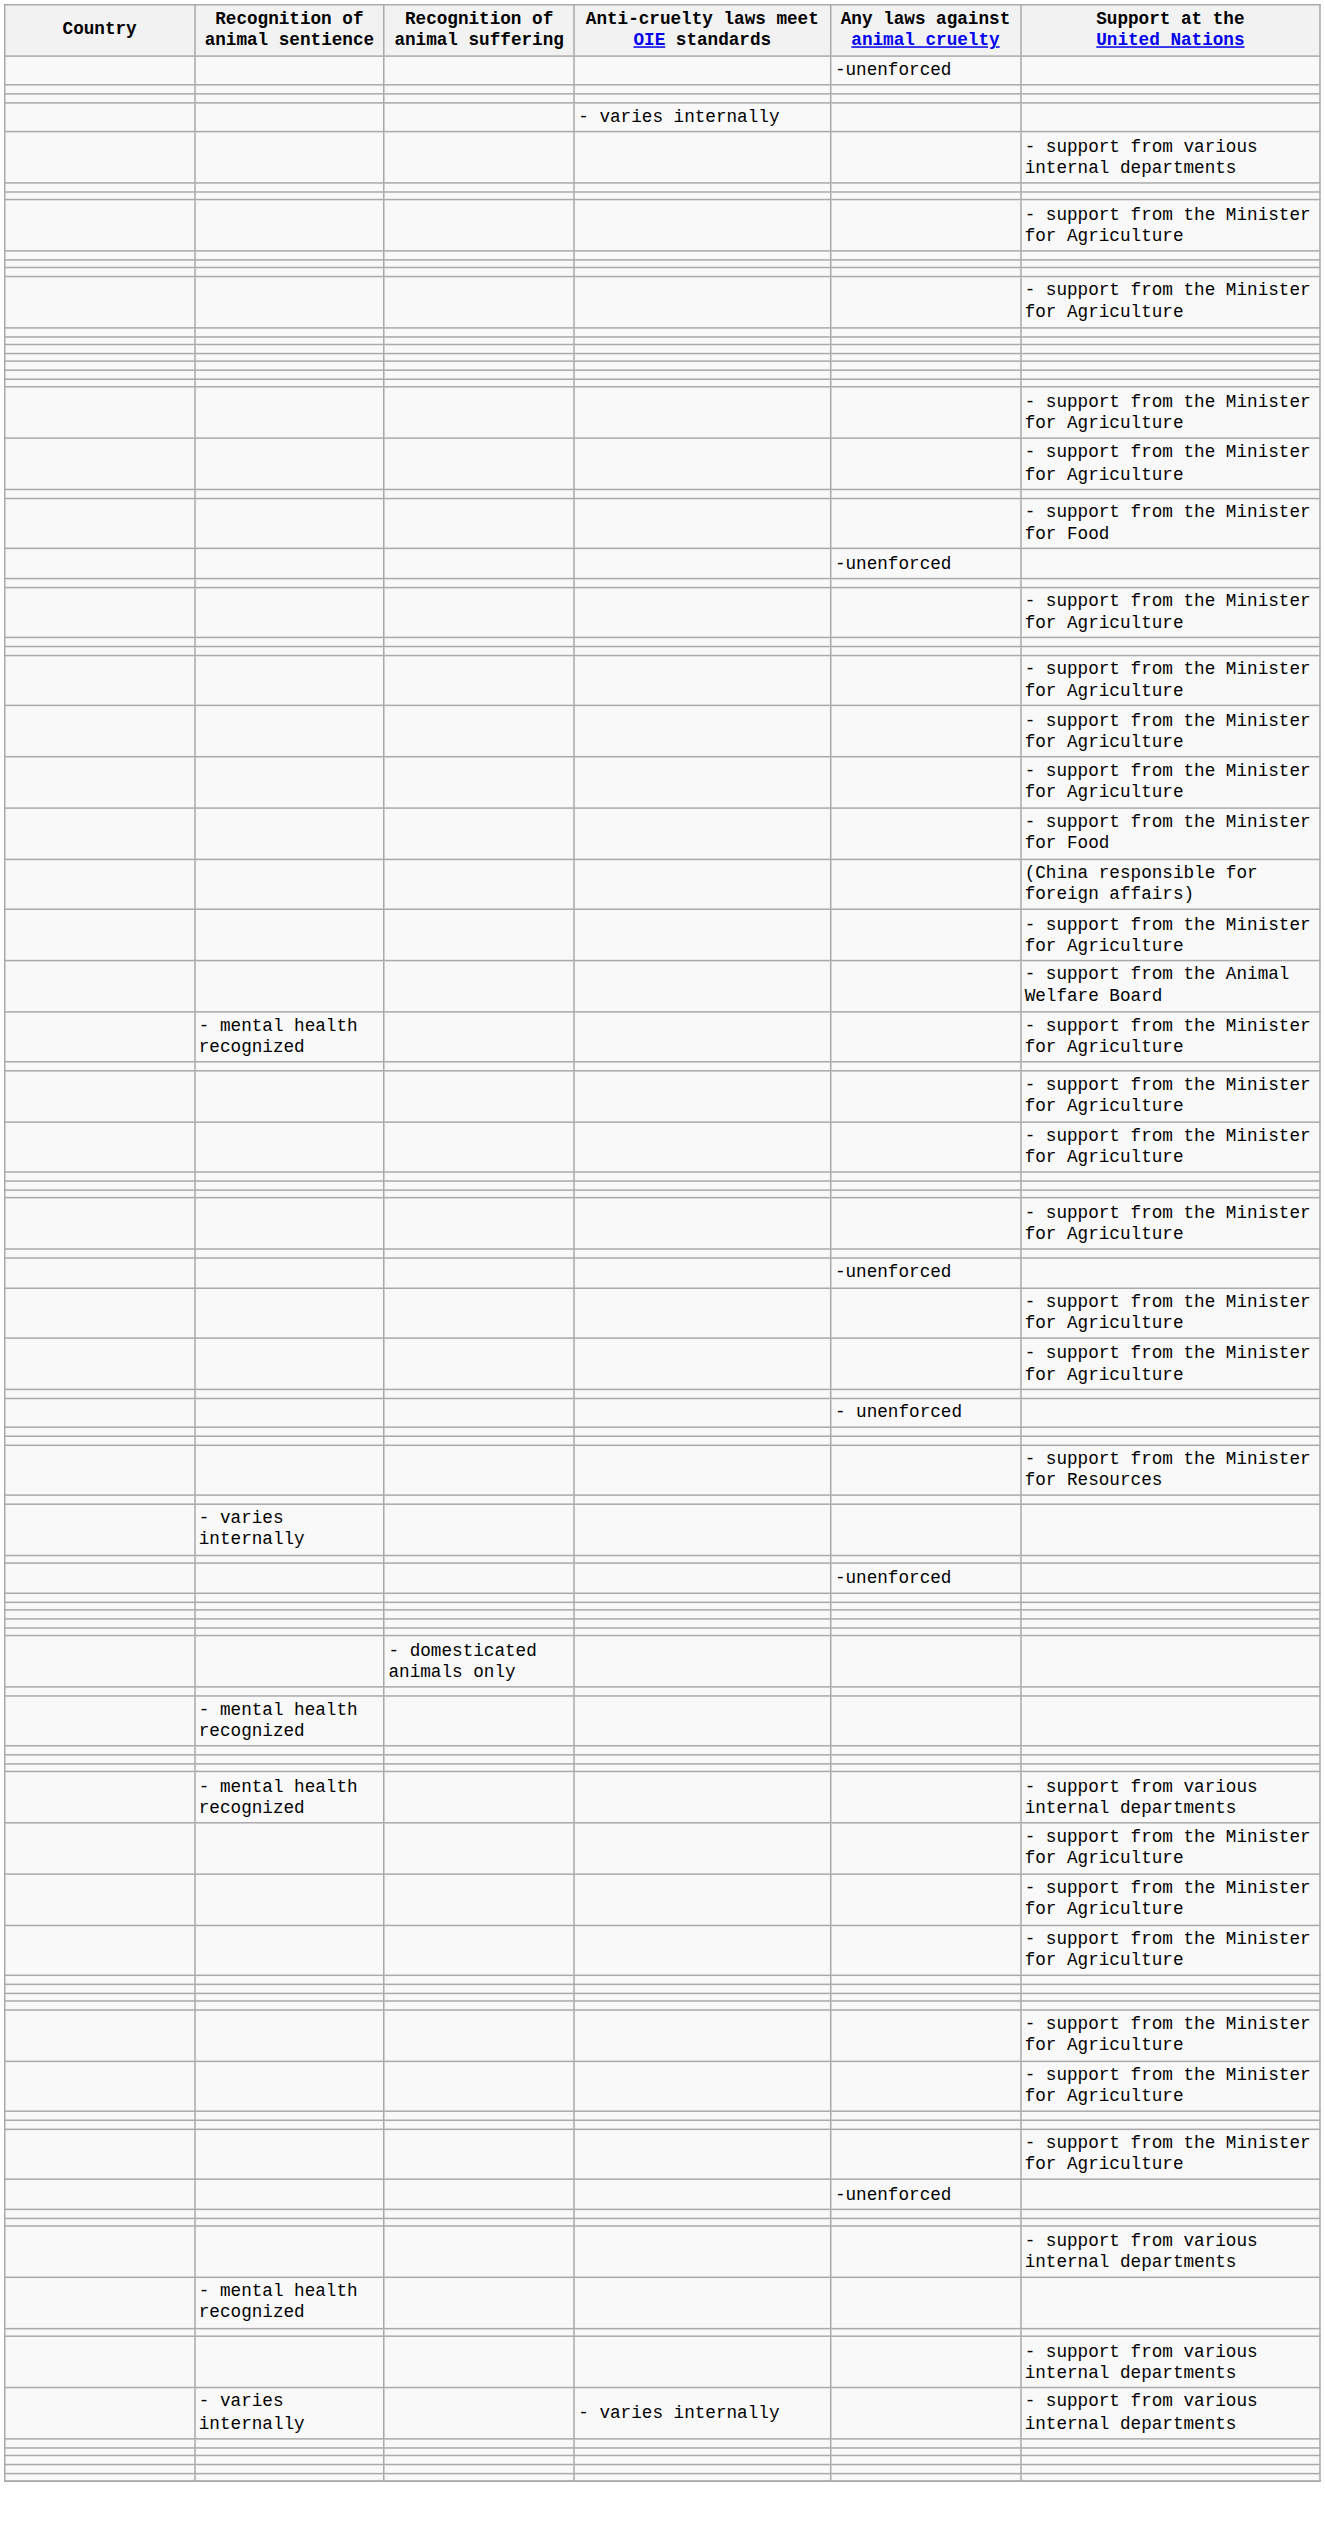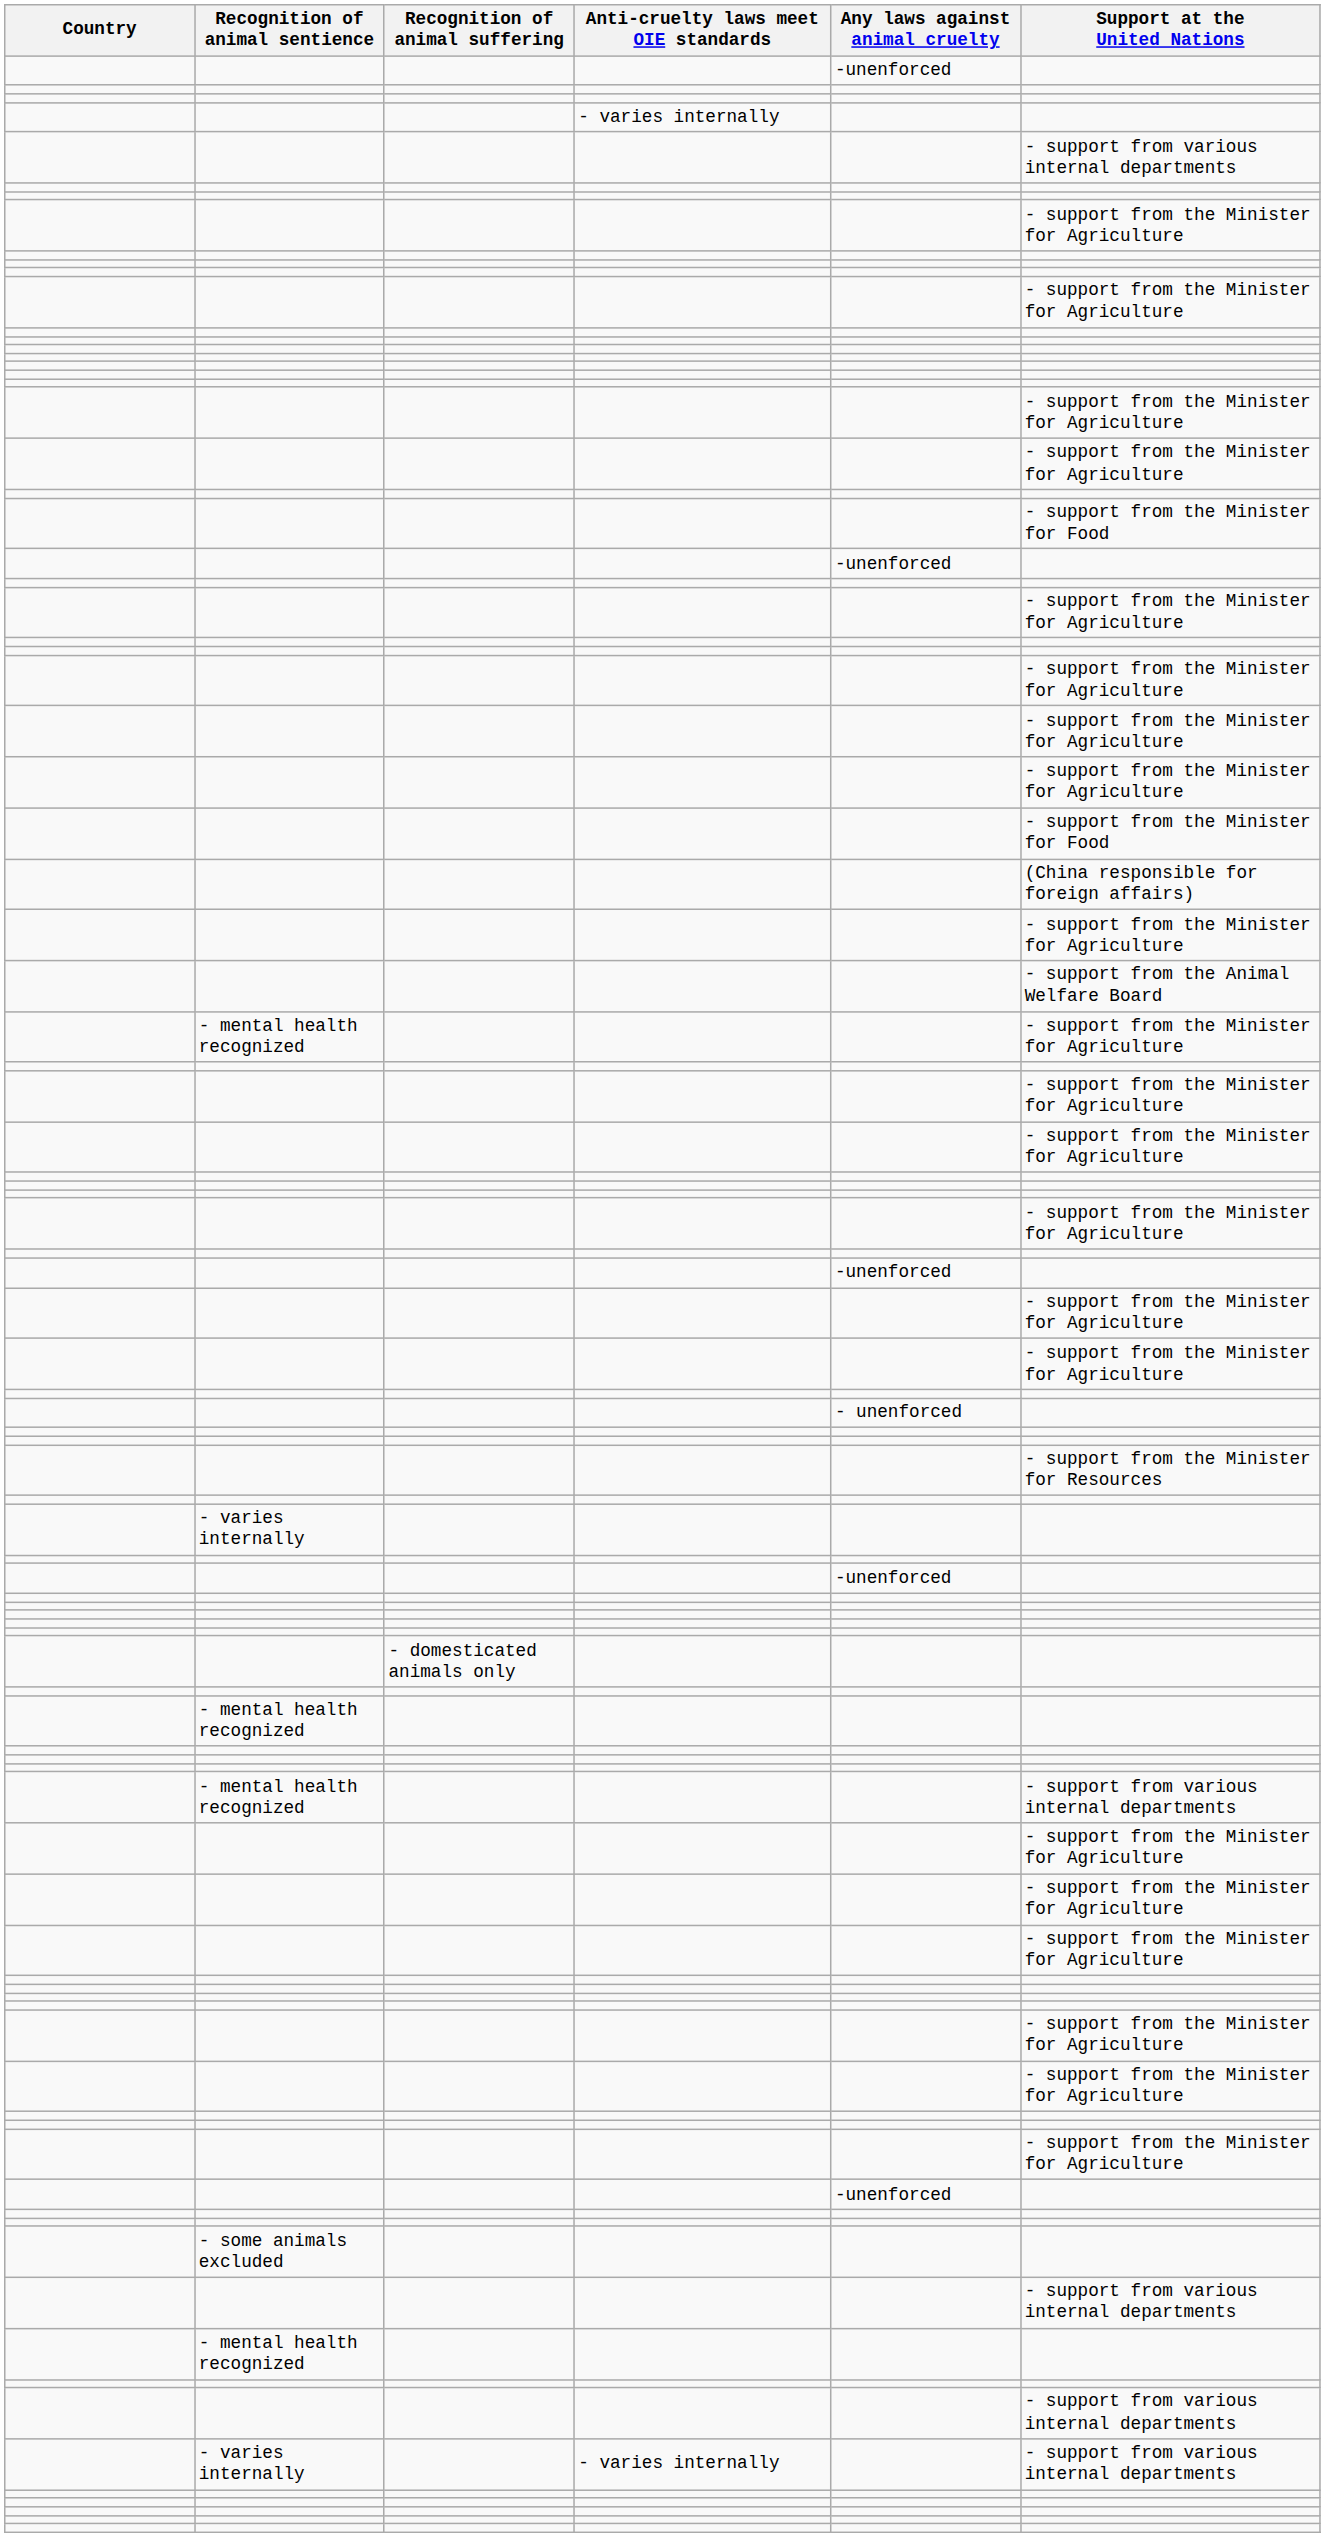+ row: - some animals excluded
